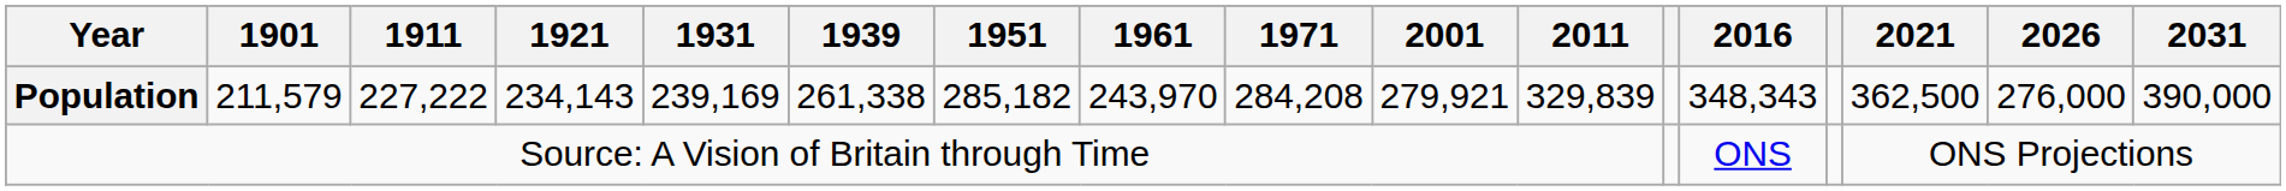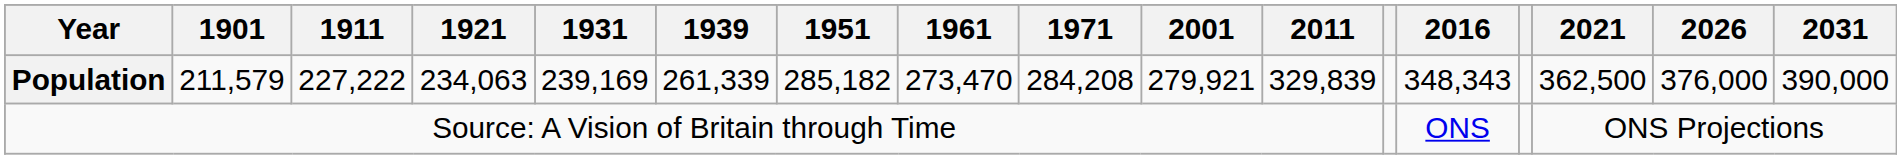Population | 1921: 234,143 -> 234,063
Population | 1939: 261,338 -> 261,339
Population | 1961: 243,970 -> 273,470
Population | 2026: 276,000 -> 376,000
